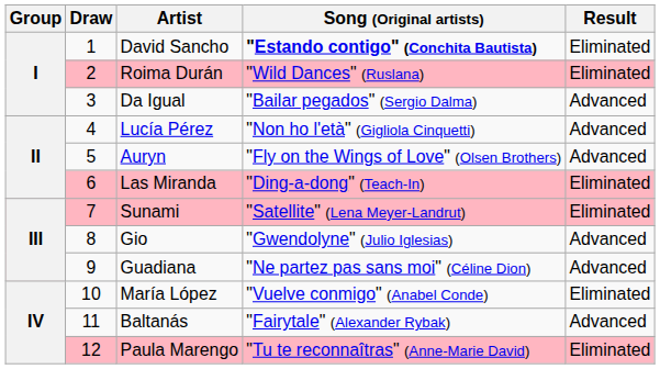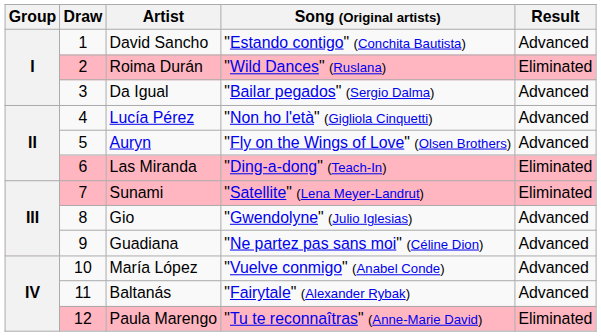David Sancho | Song (Original artists): bold -> normal
David Sancho | Result: Eliminated -> Advanced
María López | Result: Eliminated -> Advanced
